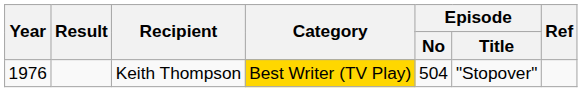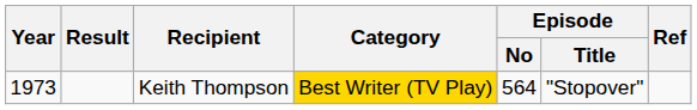Keith Thompson | Year: 1976 -> 1973
Keith Thompson | Episode / No: 504 -> 564
